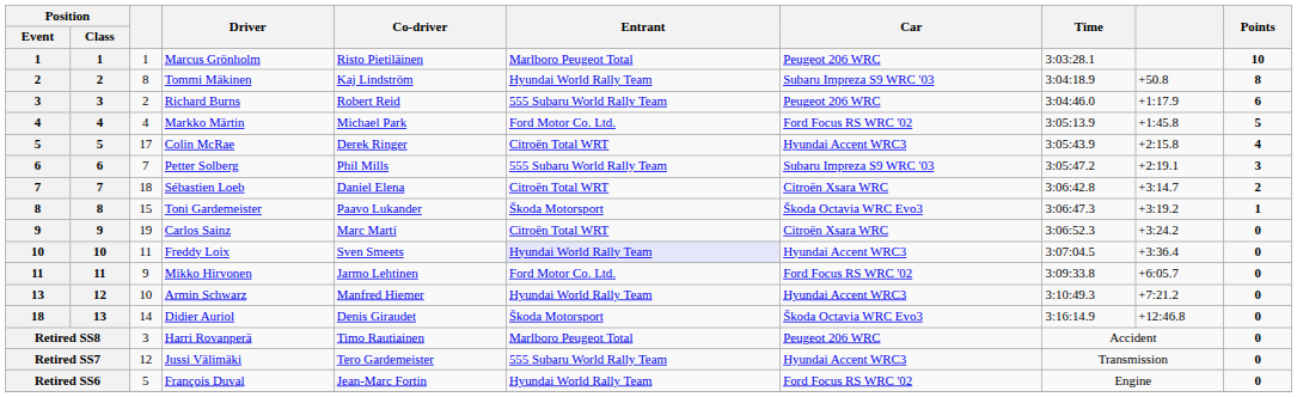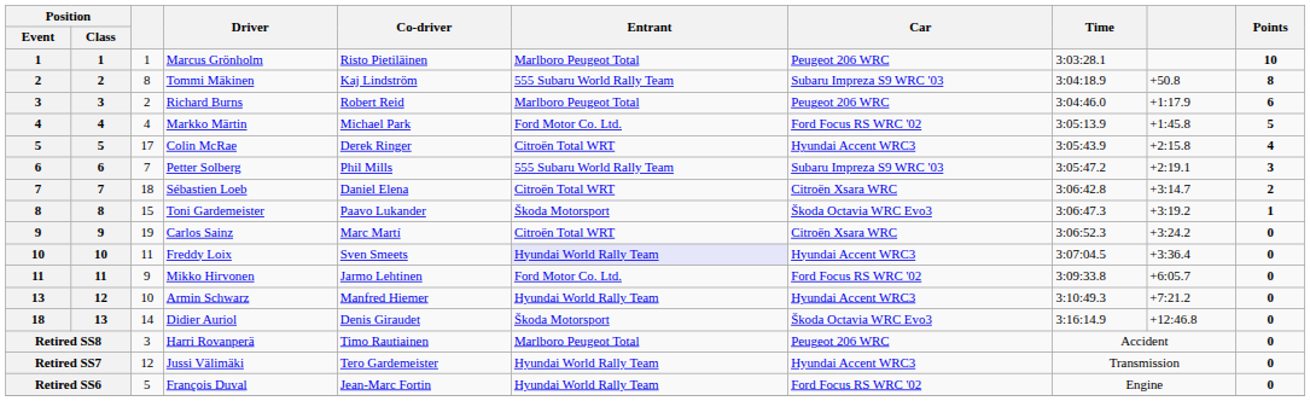Tommi Mäkinen | Entrant: Hyundai World Rally Team -> 555 Subaru World Rally Team
Richard Burns | Entrant: 555 Subaru World Rally Team -> Marlboro Peugeot Total
Jussi Välimäki | Entrant: 555 Subaru World Rally Team -> Hyundai World Rally Team
